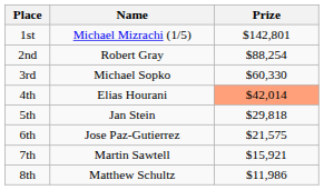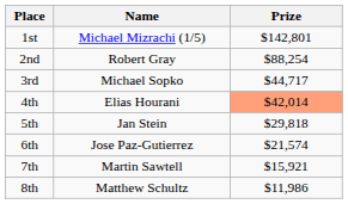3rd | Prize: $60,330 -> $44,717
6th | Prize: $21,575 -> $21,574
